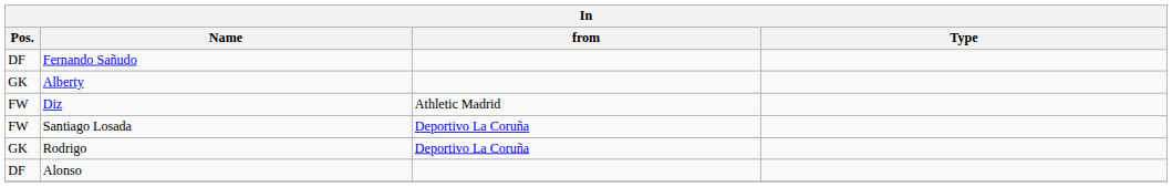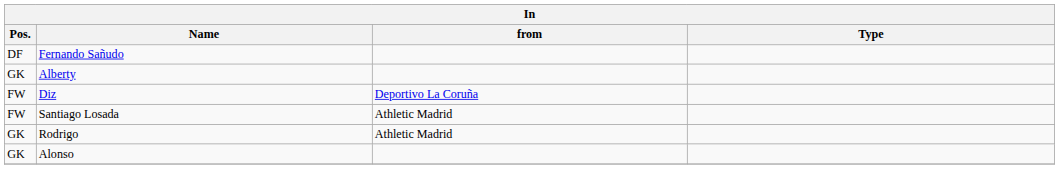Diz | from: Athletic Madrid -> Deportivo La Coruña
Santiago Losada | from: Deportivo La Coruña -> Athletic Madrid
Rodrigo | from: Deportivo La Coruña -> Athletic Madrid
Alonso | Pos.: DF -> GK
